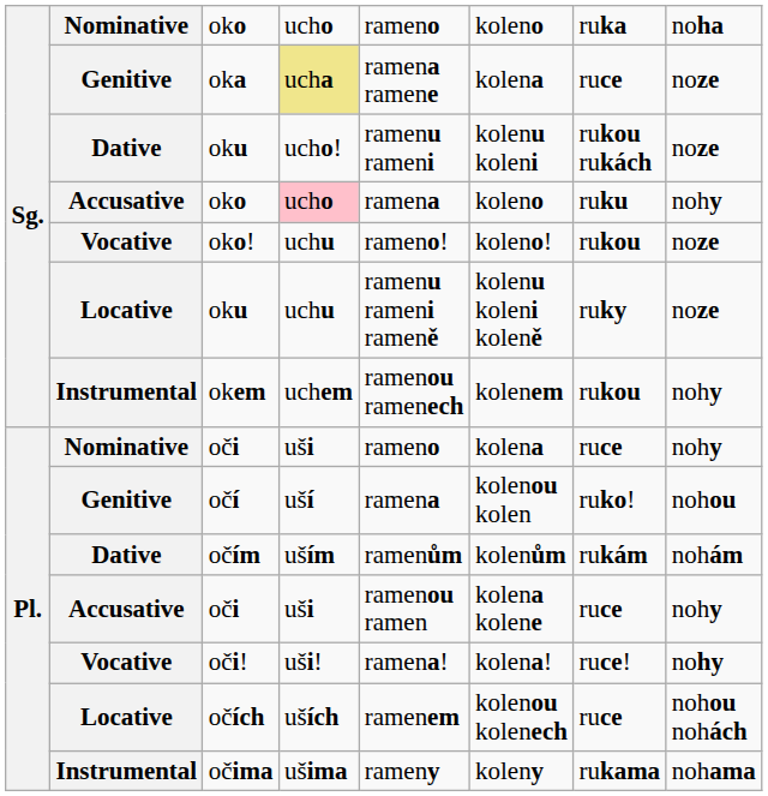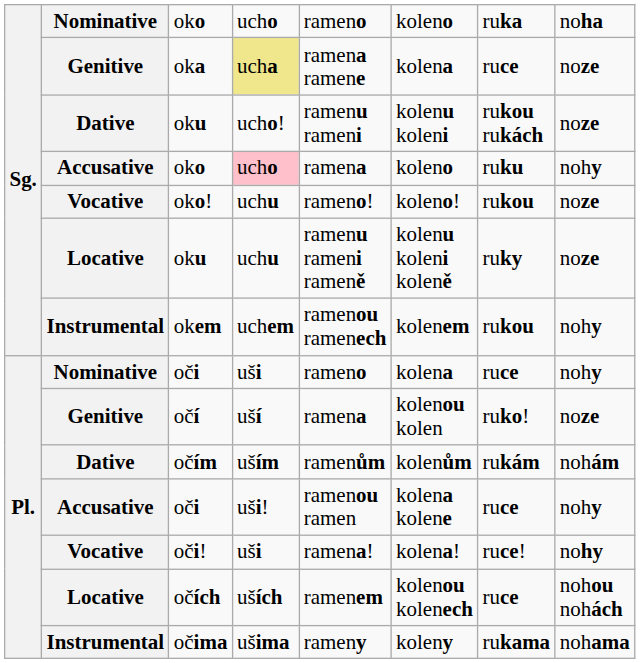očí | column 8: nohou -> noze
Accusative / oči | column 4: uši -> uši!
oči! | column 4: uši! -> uši
